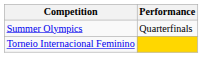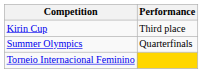+ row: Kirin Cup | Third place
